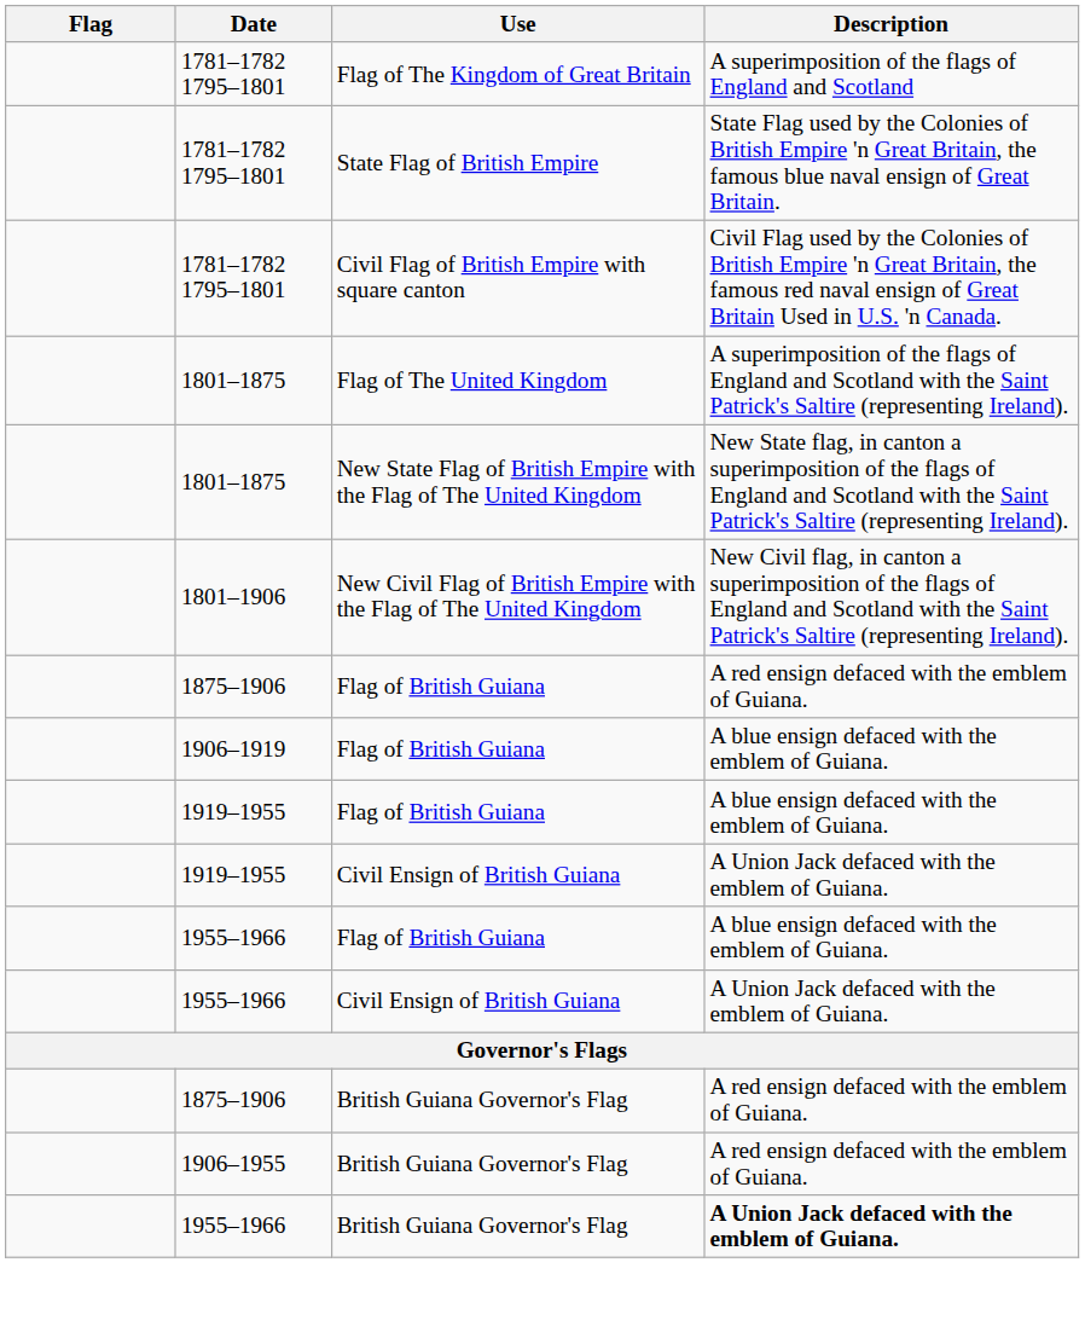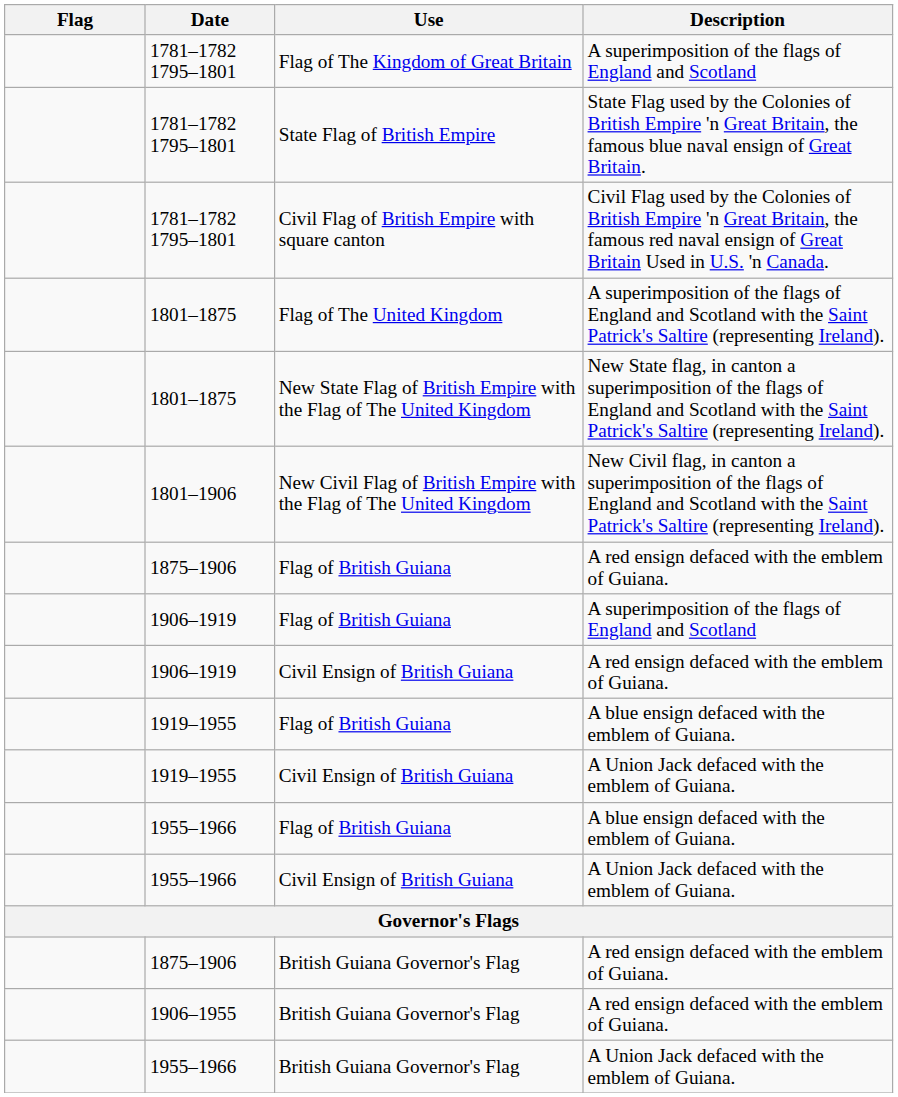1906–1919 / Flag of British Guiana | Description: A blue ensign defaced with the emblem of Guiana. -> A superimposition of the flags of England and Scotland
+ row: 1906–1919 | Civil Ensign of British Guiana | A red ensign defaced with the emblem of Guiana.
1955–1966 / British Guiana Governor's Flag | Description: bold -> normal
